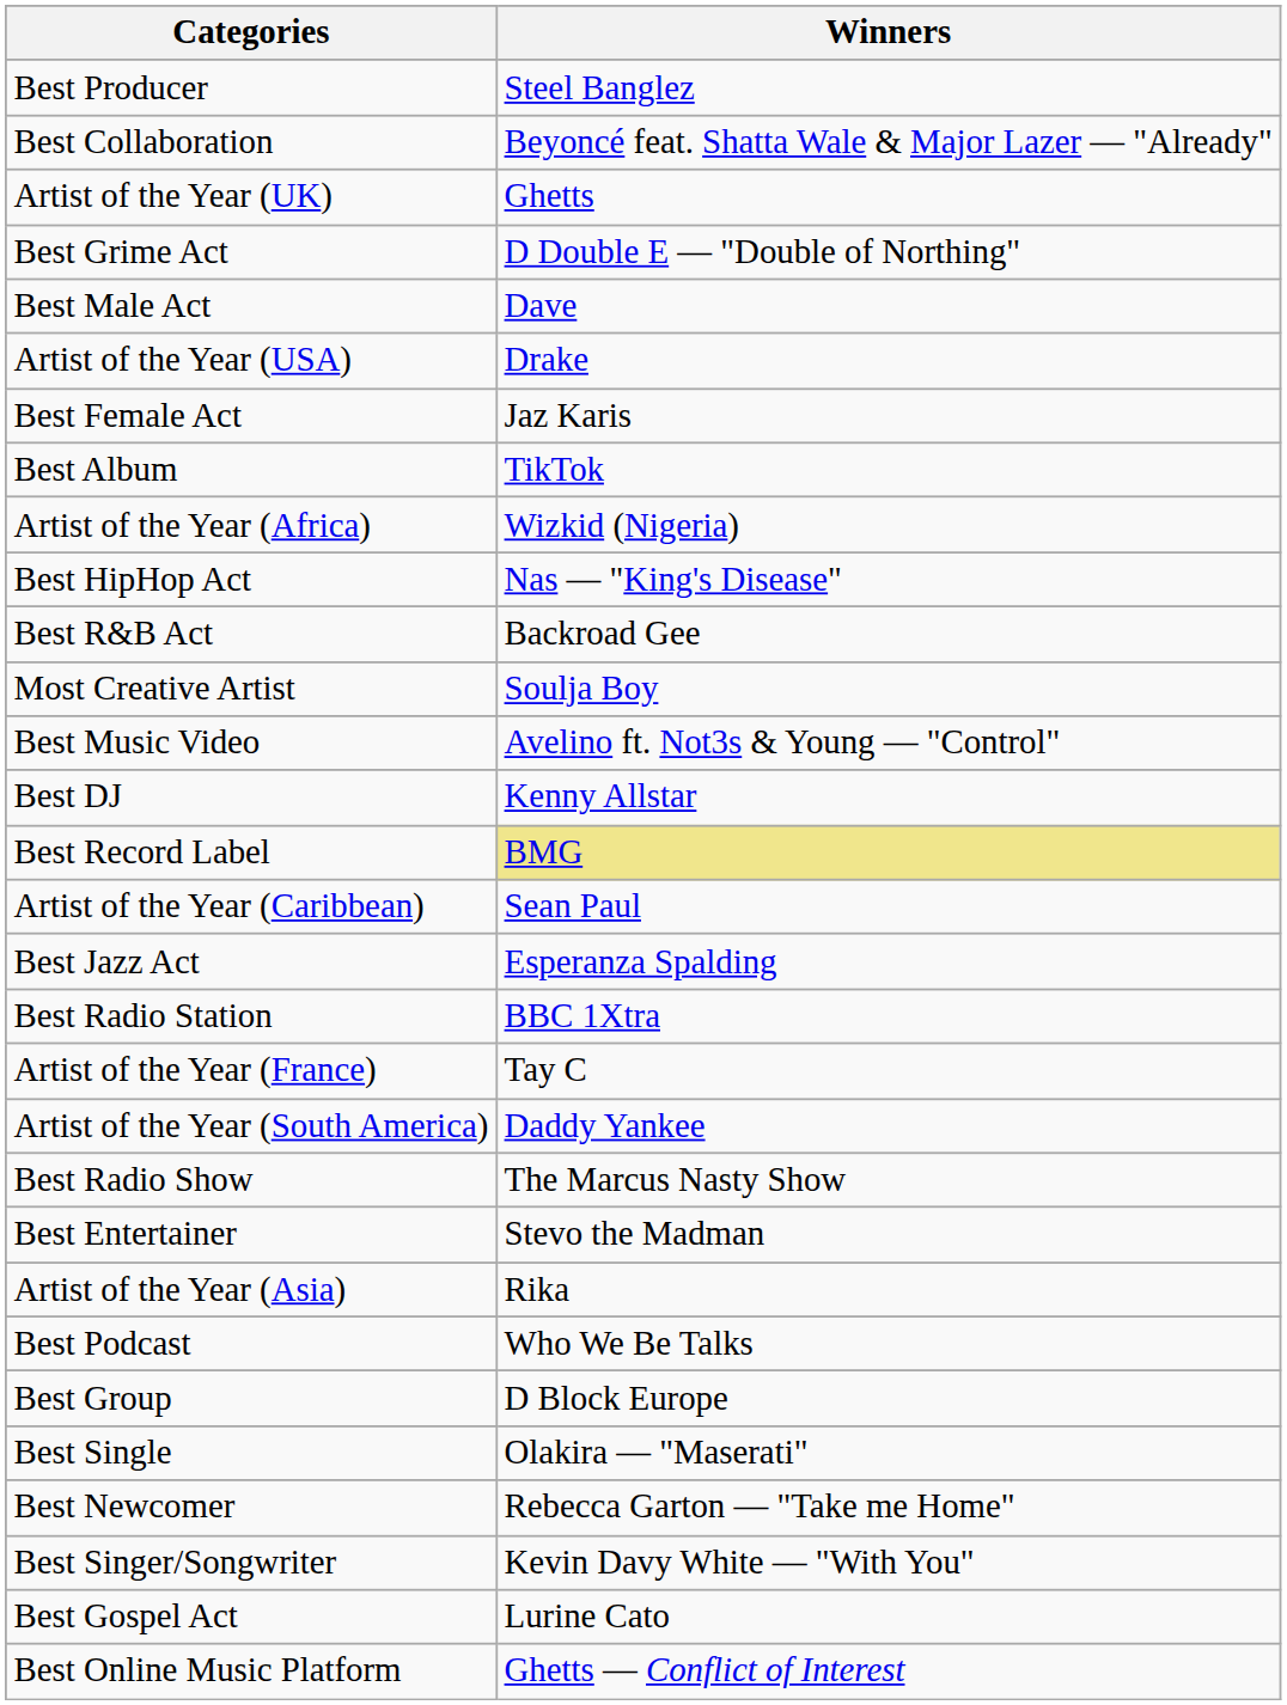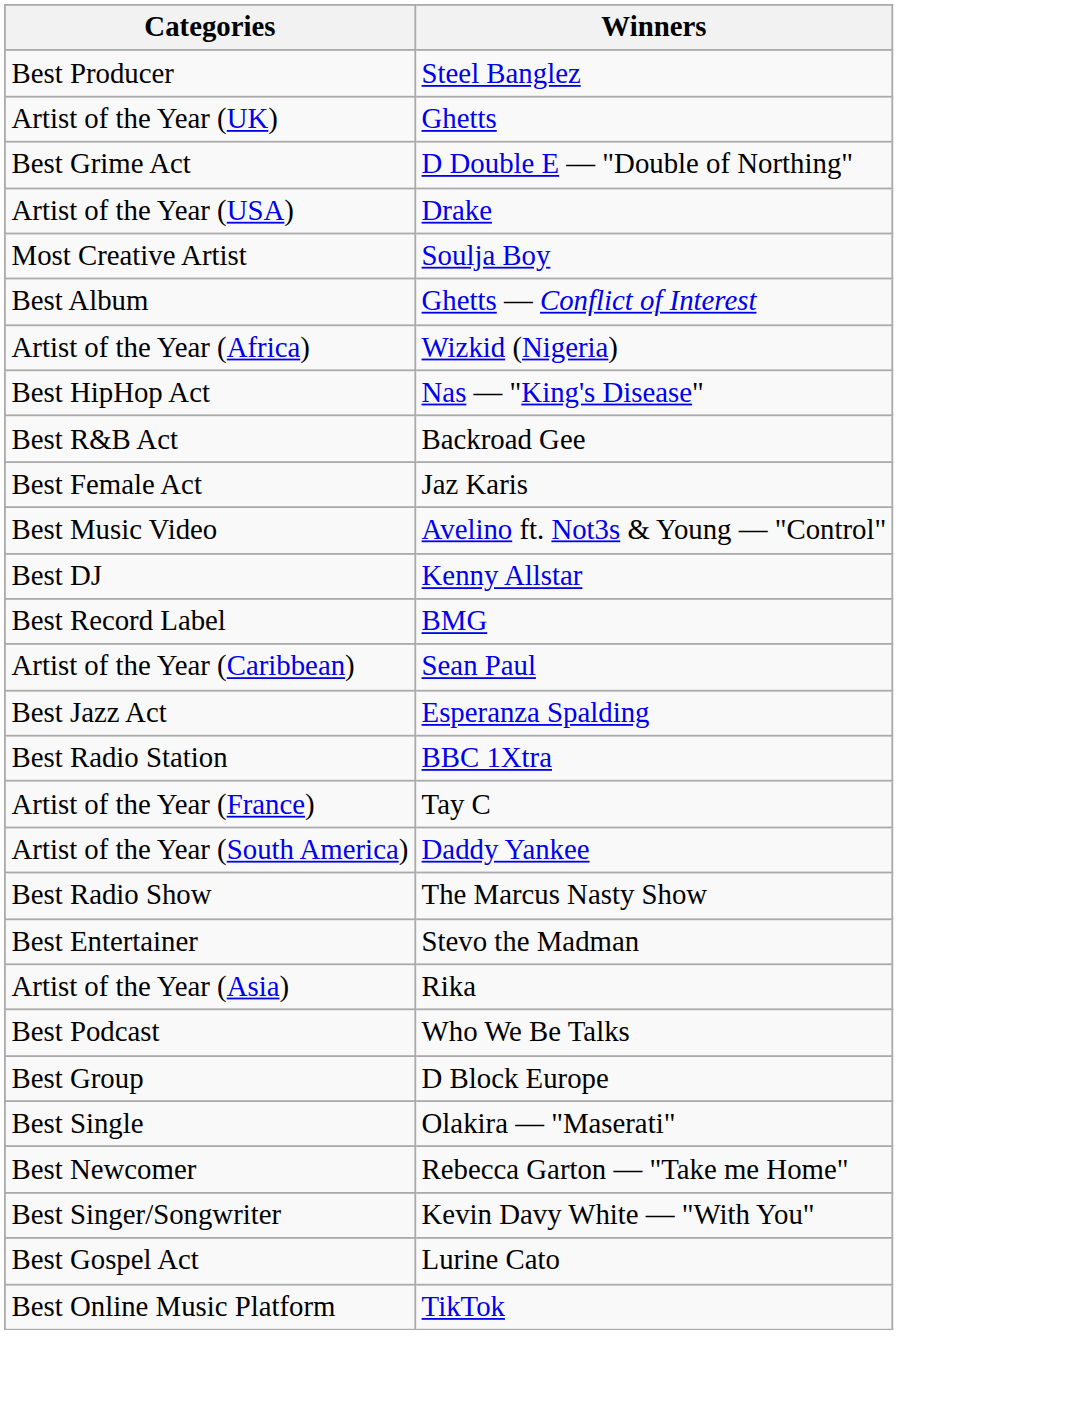- row: Best Collaboration | Beyoncé feat. Shatta Wale & Major Lazer — "Already"
- row: Best Male Act | Dave
rows swapped: Most Creative Artist <-> Best Female Act
Best Album | Winners: TikTok -> Ghetts — Conflict of Interest
Best Record Label | Winners: khaki background -> no background
Best Online Music Platform | Winners: Ghetts — Conflict of Interest -> TikTok
